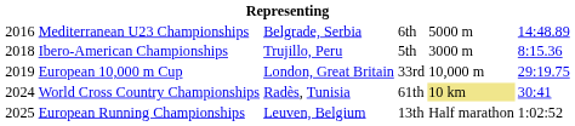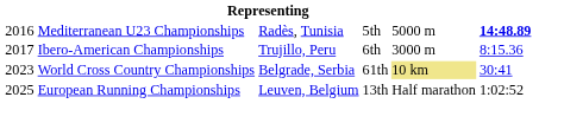Mediterranean U23 Championships | column 3: Belgrade, Serbia -> Radès, Tunisia
Mediterranean U23 Championships | column 4: 6th -> 5th
Mediterranean U23 Championships | column 6: normal -> bold
Ibero-American Championships | column 1: 2018 -> 2017
Ibero-American Championships | column 4: 5th -> 6th
- row: 2019 | European 10,000 m Cup | London, Great Britain | 33rd | 10,000 m | 29:19.75
World Cross Country Championships | column 1: 2024 -> 2023
World Cross Country Championships | column 3: Radès, Tunisia -> Belgrade, Serbia
